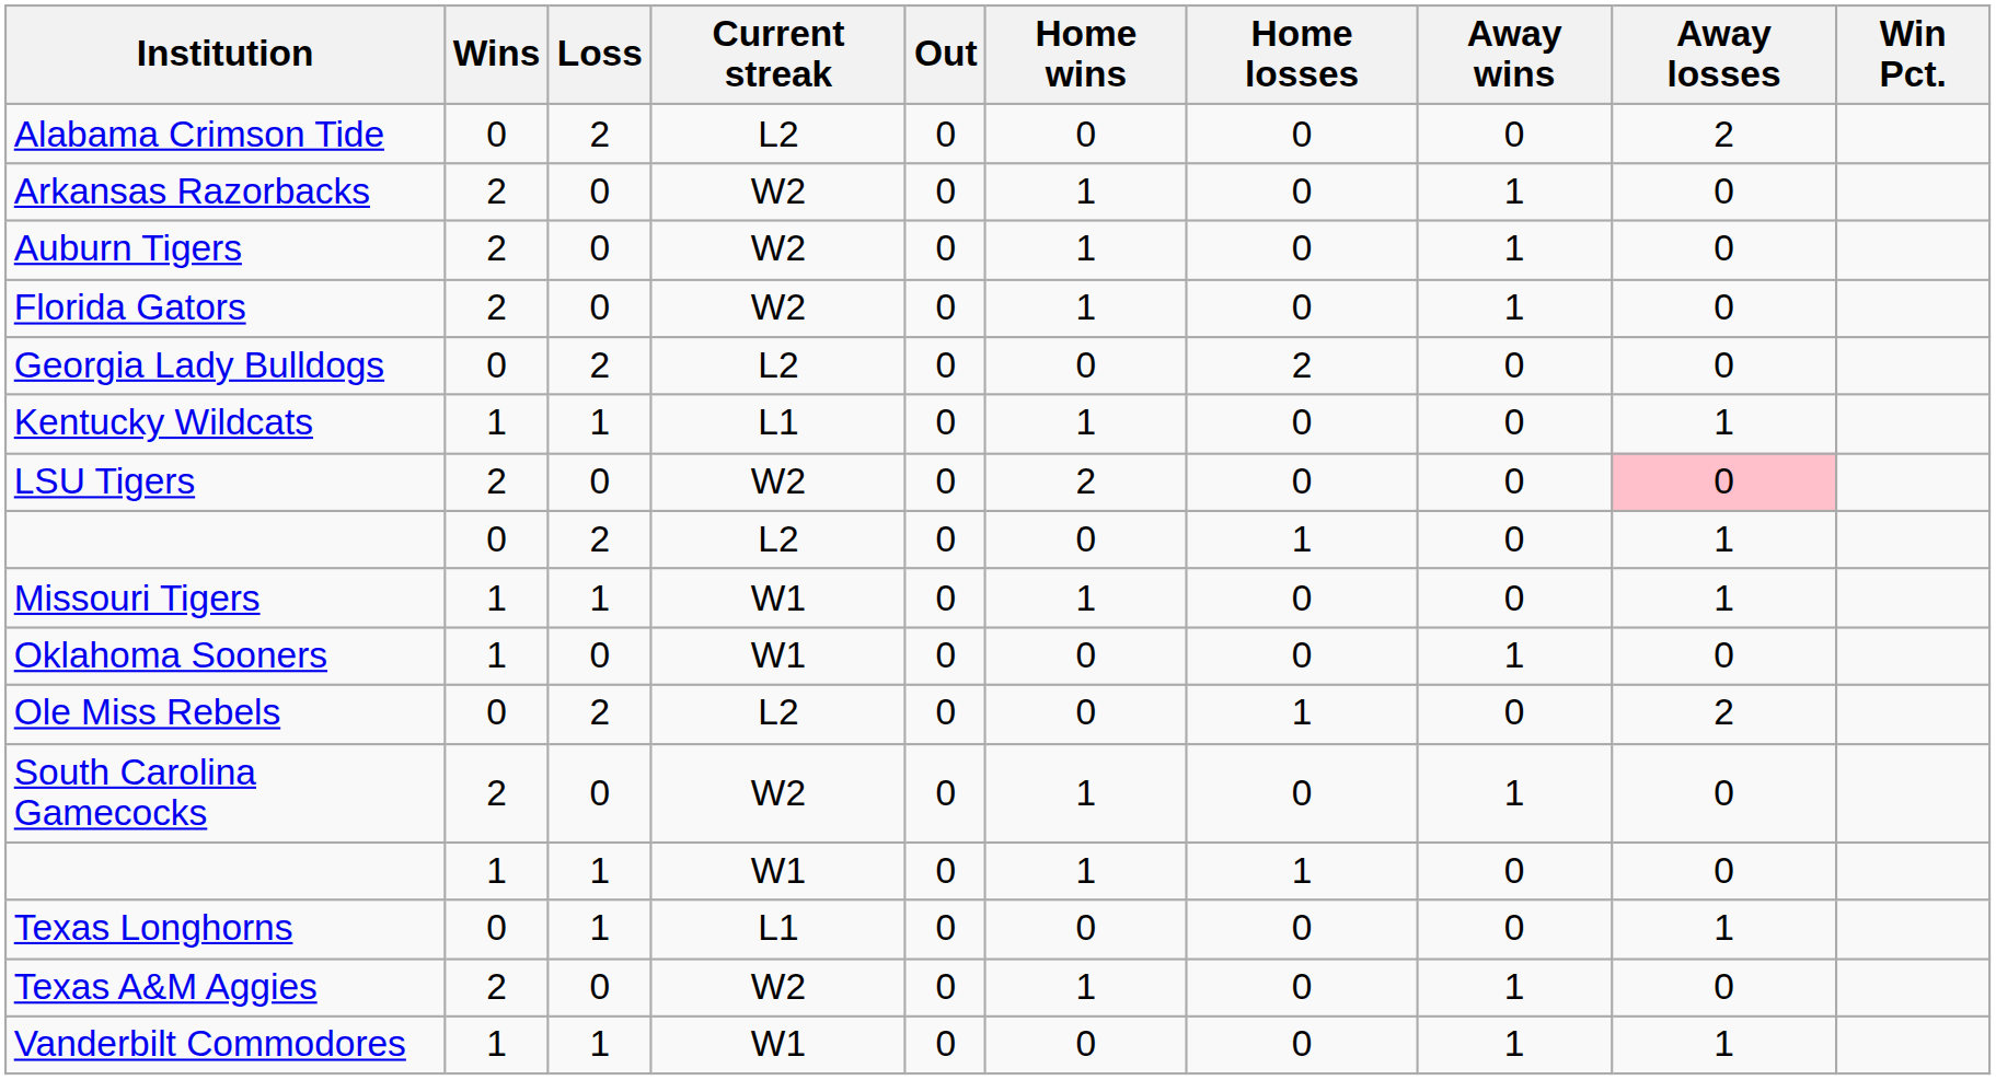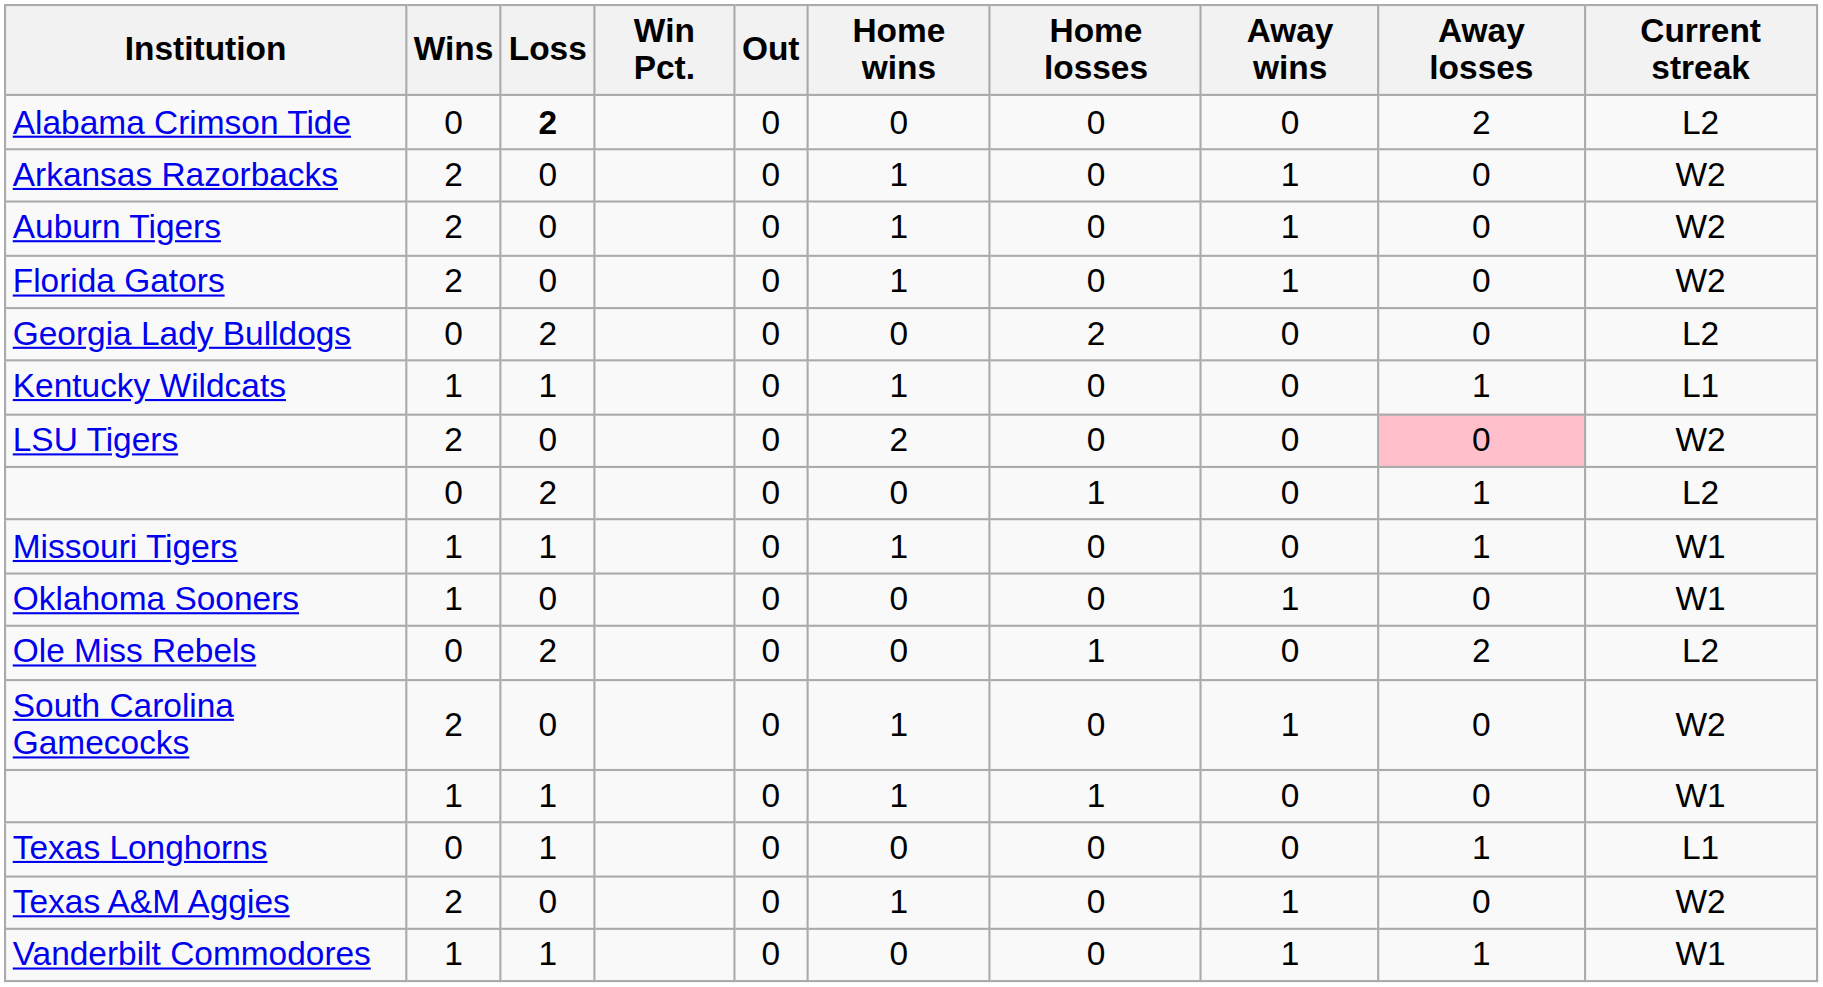columns swapped: Win Pct. <-> Current streak
Alabama Crimson Tide | Loss: normal -> bold
